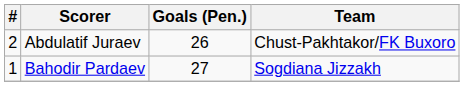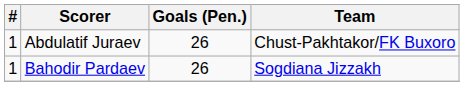Abdulatif Juraev | #: 2 -> 1
Bahodir Pardaev | Goals (Pen.): 27 -> 26
